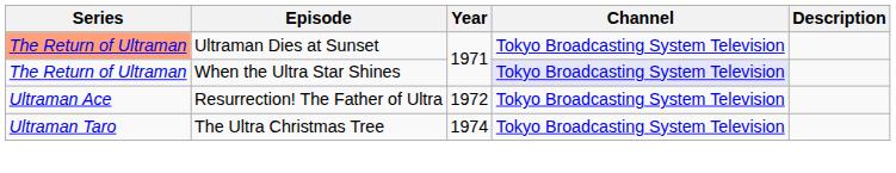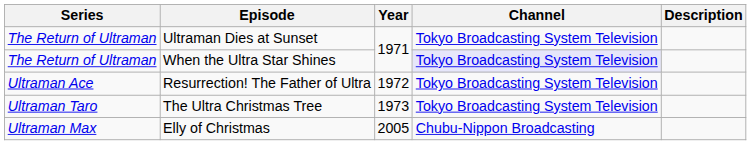Ultraman Dies at Sunset | Series: lightsalmon background -> no background
The Ultra Christmas Tree | Year: 1974 -> 1973
+ row: Ultraman Max | Elly of Christmas | 2005 | Chubu-Nippon Broadcasting
